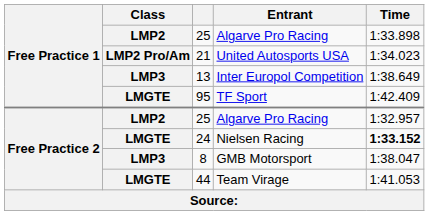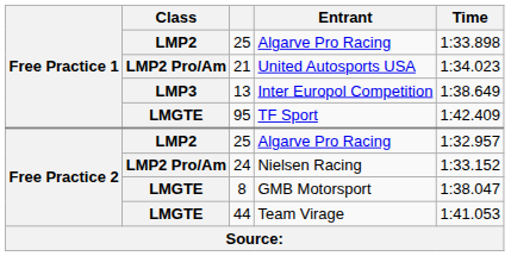24 | Class: LMGTE -> LMP2 Pro/Am
24 | Time: bold -> normal
8 | Class: LMP3 -> LMGTE
